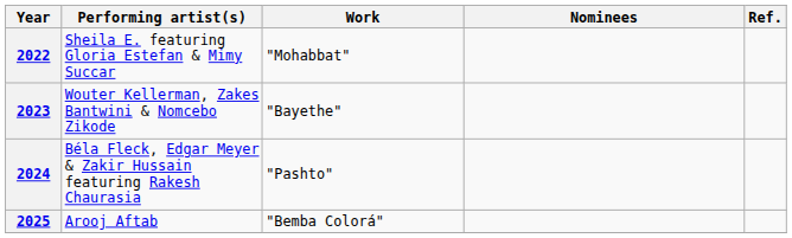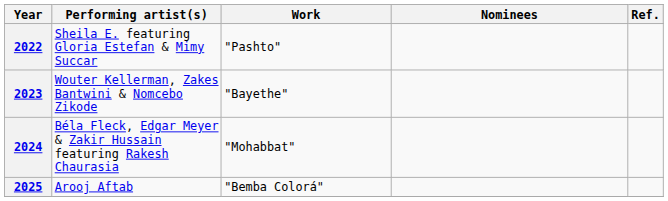2022 | Work: "Mohabbat" -> "Pashto"
2024 | Work: "Pashto" -> "Mohabbat"
